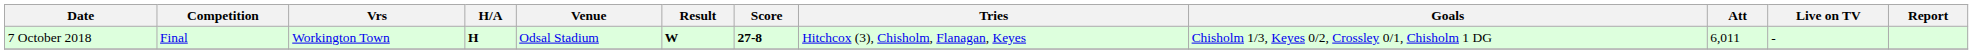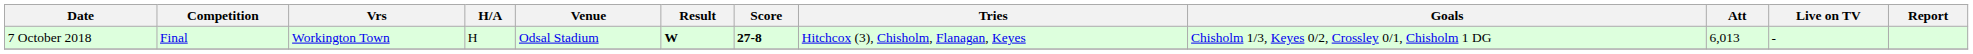7 October 2018 | H/A: bold -> normal
7 October 2018 | Att: 6,011 -> 6,013
